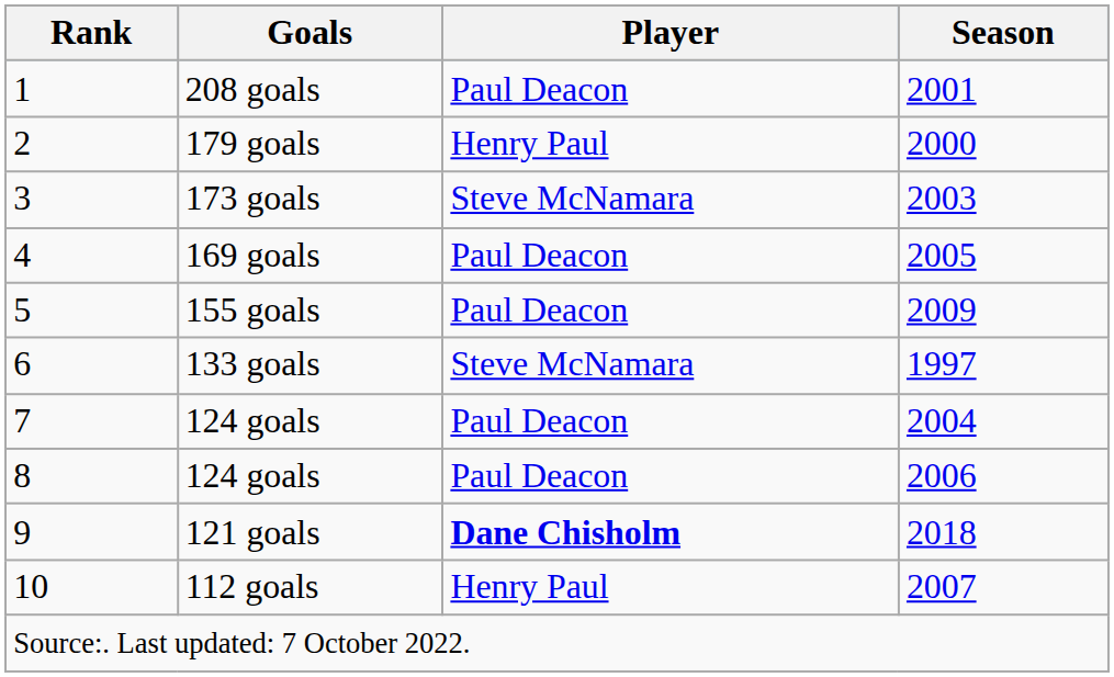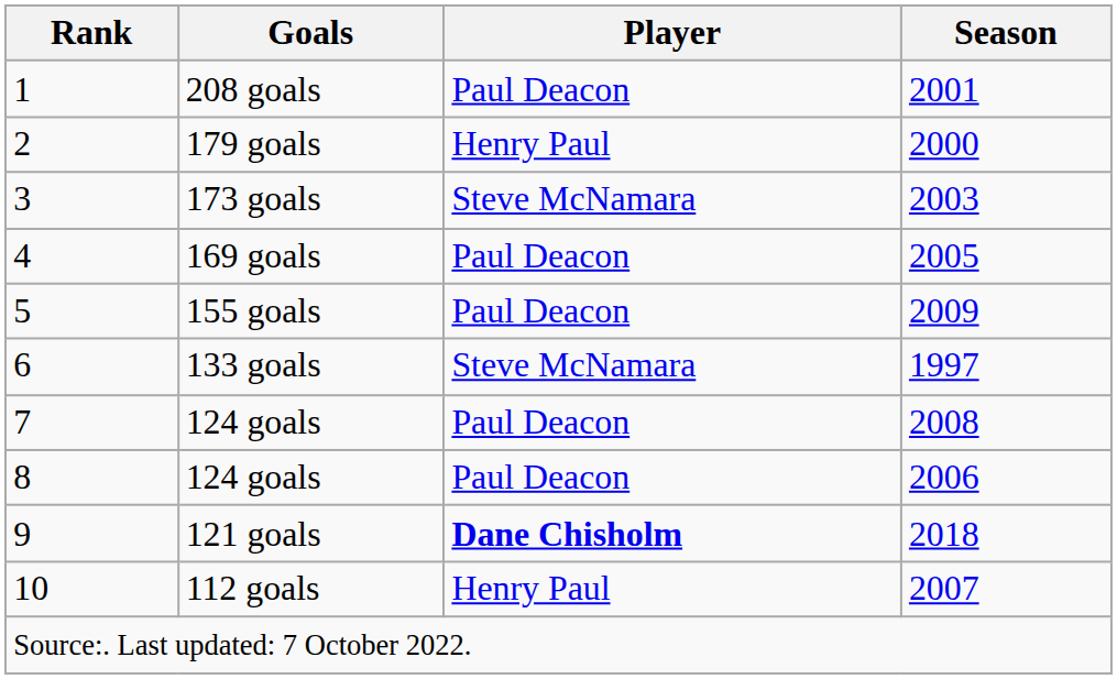7 / 124 goals | Season: 2004 -> 2008
